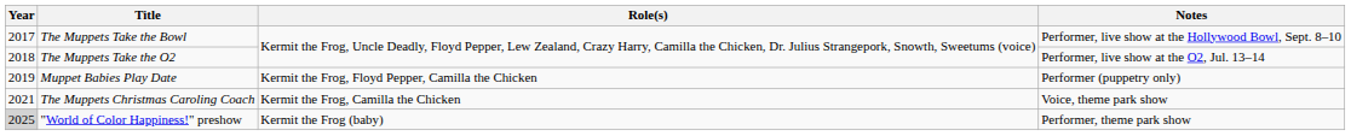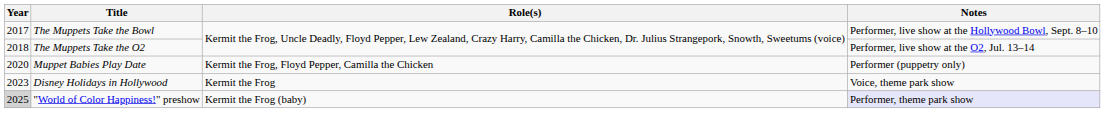Muppet Babies Play Date | Year: 2019 -> 2020
- row: 2021 | The Muppets Christmas Caroling Coach | Kermit the Frog, Camilla the Chicken | Voice, theme park show
+ row: 2023 | Disney Holidays in Hollywood | Kermit the Frog | Voice, theme park show
"World of Color Happiness!" preshow | Notes: no background -> lavender background
